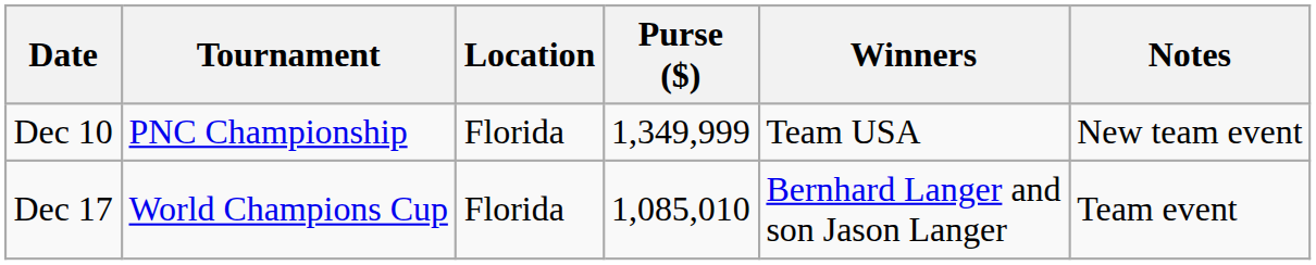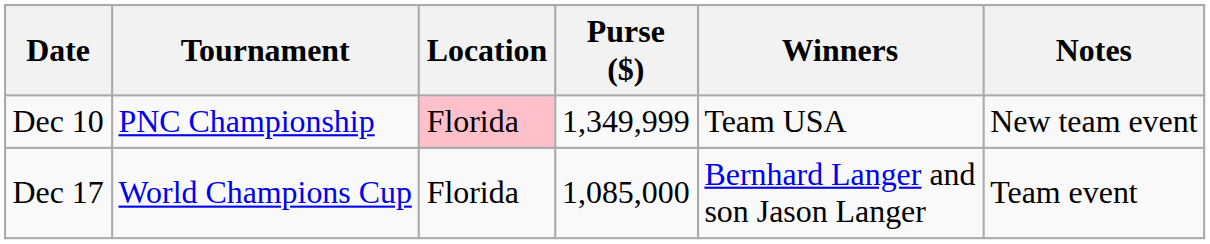Dec 10 | Location: no background -> pink background
Dec 17 | Purse ($): 1,085,010 -> 1,085,000
